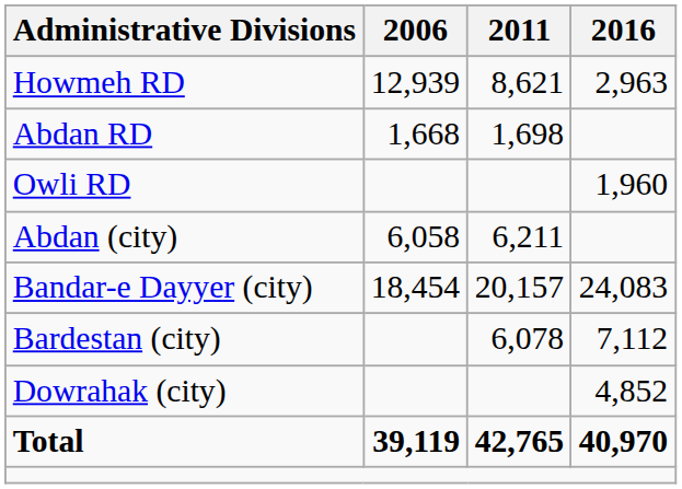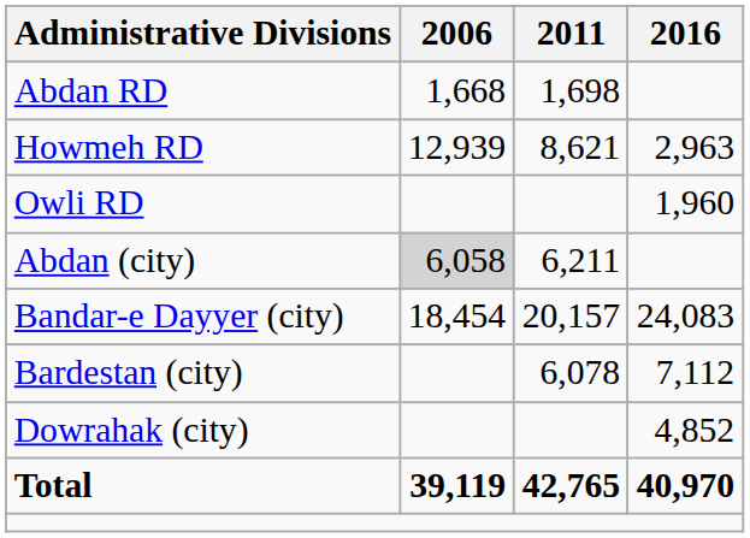rows swapped: Abdan RD <-> Howmeh RD
Abdan (city) | 2006: no background -> lightgrey background
